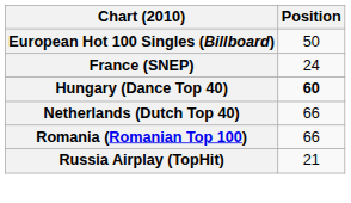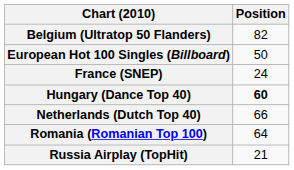+ row: Belgium (Ultratop 50 Flanders) | 82
Romania (Romanian Top 100) | Position: 66 -> 64
